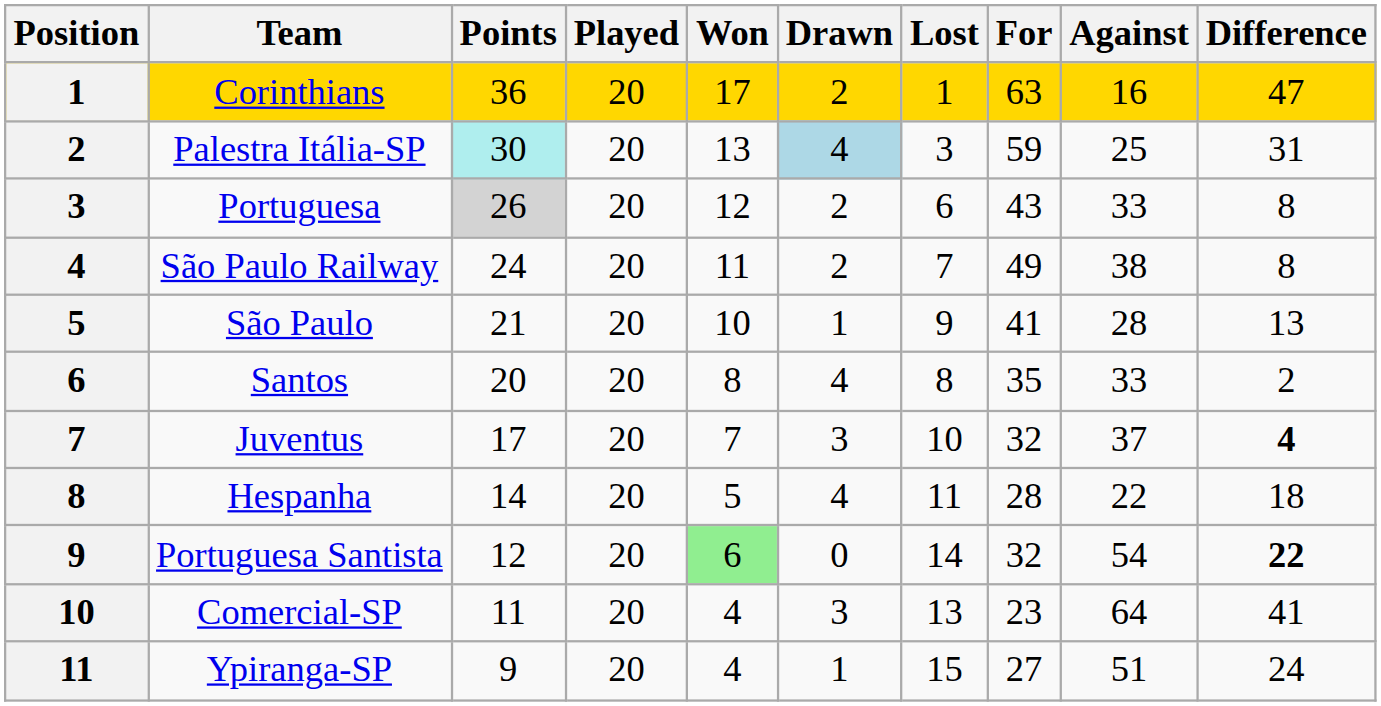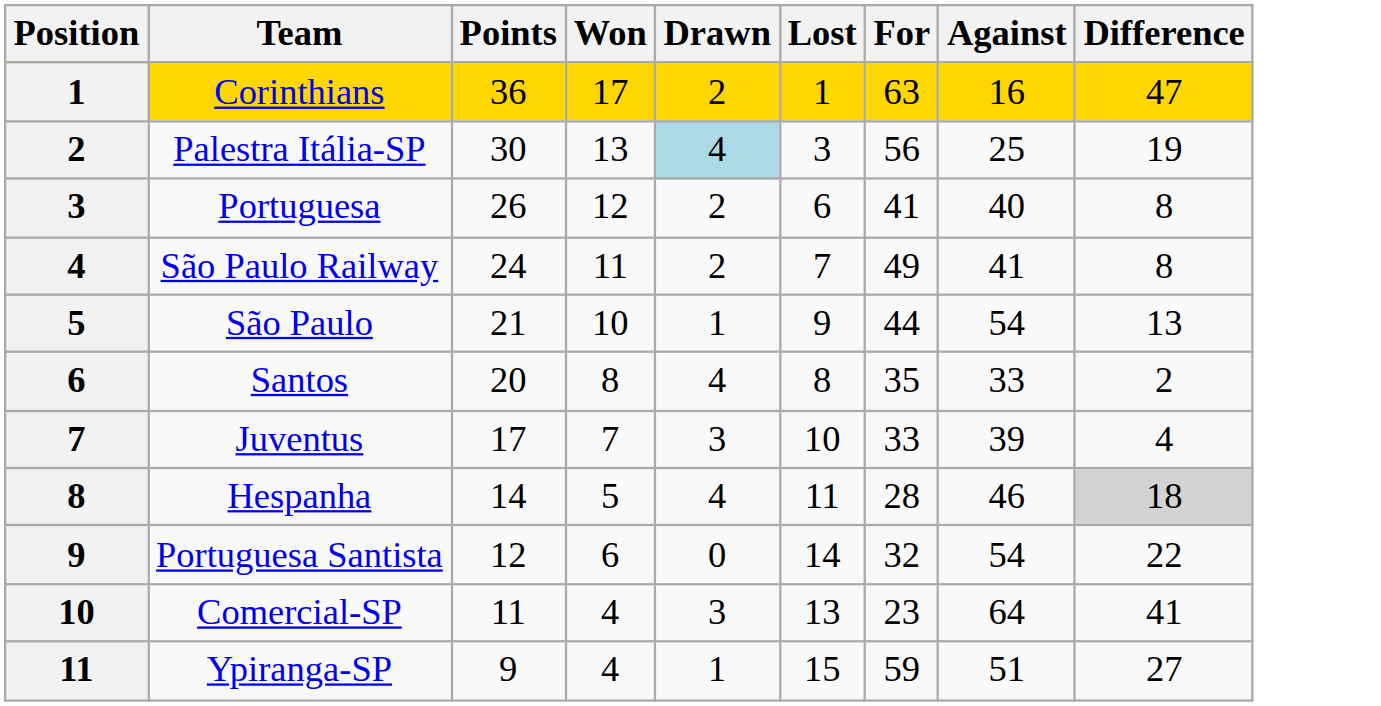- column: Played | 20 | 20 | 20 | 20 | 20 | 20 | 20 | 20 | 20 | 20 | 20
Palestra Itália-SP | Points: paleturquoise background -> no background
Palestra Itália-SP | For: 59 -> 56
Palestra Itália-SP | Difference: 31 -> 19
Portuguesa | Points: lightgrey background -> no background
Portuguesa | For: 43 -> 41
Portuguesa | Against: 33 -> 40
São Paulo Railway | Against: 38 -> 41
São Paulo | For: 41 -> 44
São Paulo | Against: 28 -> 54
Juventus | For: 32 -> 33
Juventus | Against: 37 -> 39
Juventus | Difference: bold -> normal
Hespanha | Against: 22 -> 46
Hespanha | Difference: no background -> lightgrey background
Portuguesa Santista | Won: lightgreen background -> no background
Portuguesa Santista | Difference: bold -> normal
Ypiranga-SP | For: 27 -> 59
Ypiranga-SP | Difference: 24 -> 27
